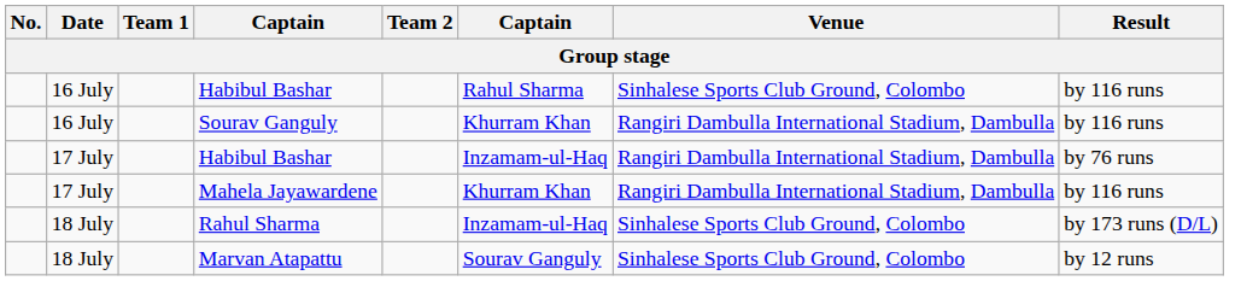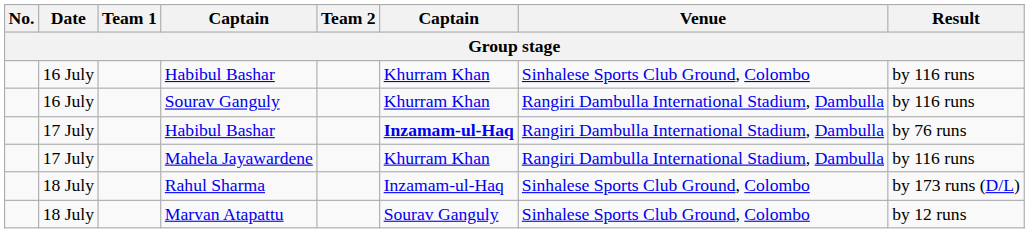16 July / Habibul Bashar | column 6: Rahul Sharma -> Khurram Khan
17 July / Habibul Bashar | column 6: normal -> bold
